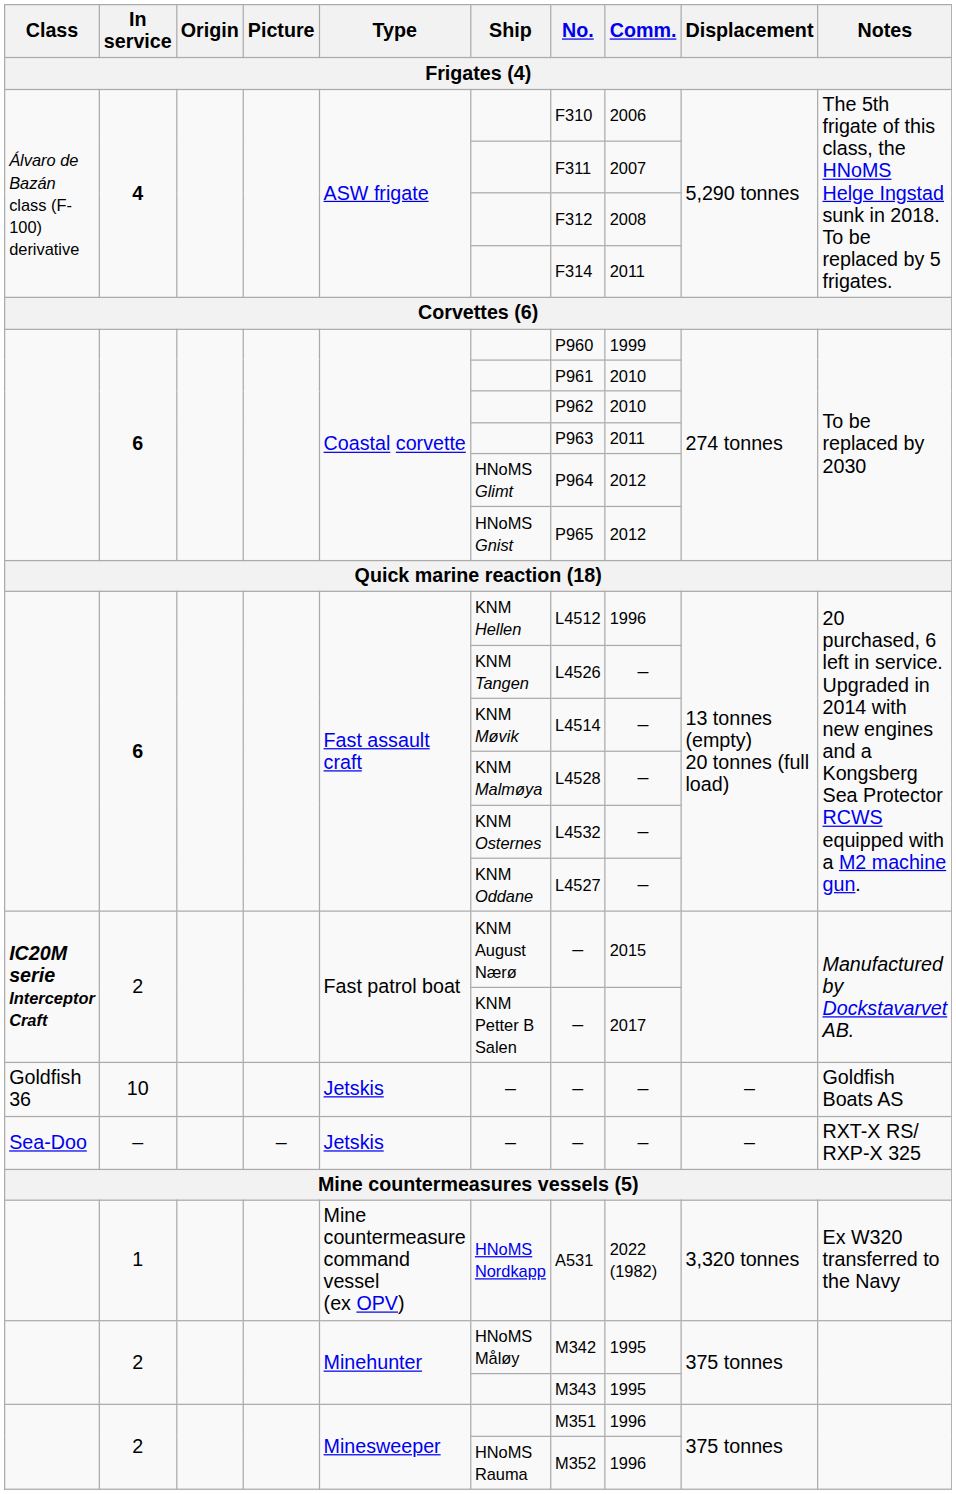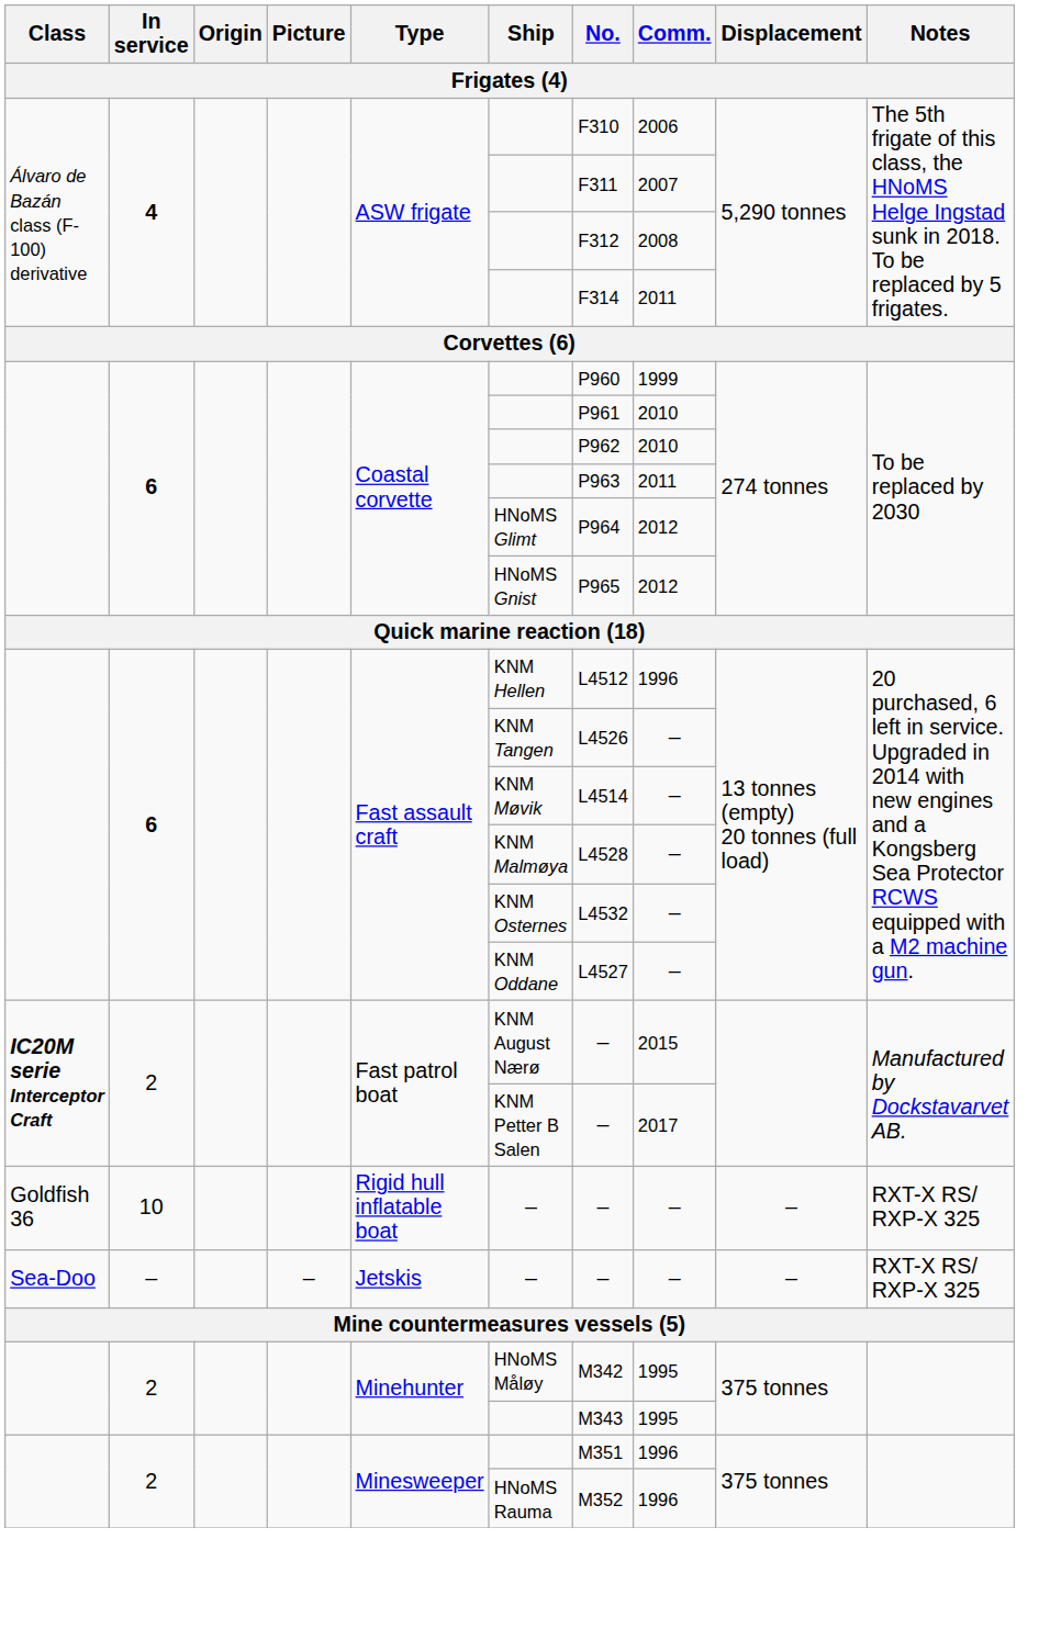10 | Type: Jetskis -> Rigid hull inflatable boat
10 | Notes: Goldfish Boats AS -> RXT-X RS/ RXP-X 325
- row: 1 | Mine countermeasure command vessel (ex OPV) | HNoMS Nordkapp | A531 | 2022 (1982) | 3,320 tonnes | Ex W320 transferred to the Navy
